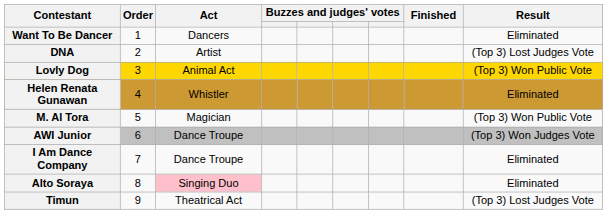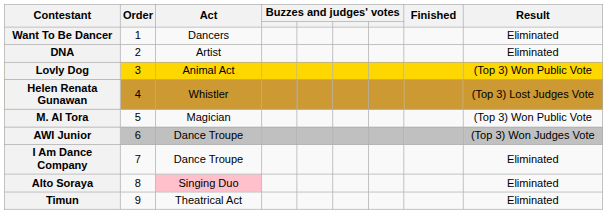DNA | Result: (Top 3) Lost Judges Vote -> Eliminated
Helen Renata Gunawan | Result: Eliminated -> (Top 3) Lost Judges Vote
Timun | Result: (Top 3) Lost Judges Vote -> Eliminated
